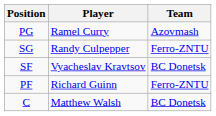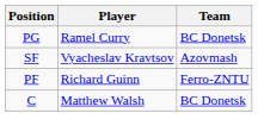PG | Team: Azovmash -> BC Donetsk
- row: SG | Randy Culpepper | Ferro-ZNTU
SF | Team: BC Donetsk -> Azovmash
